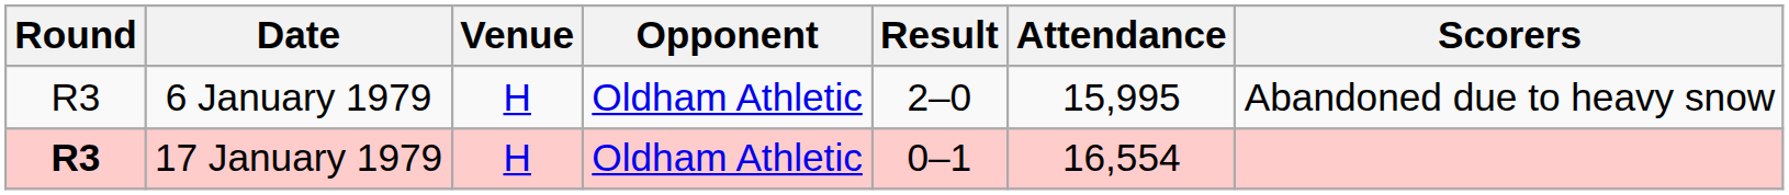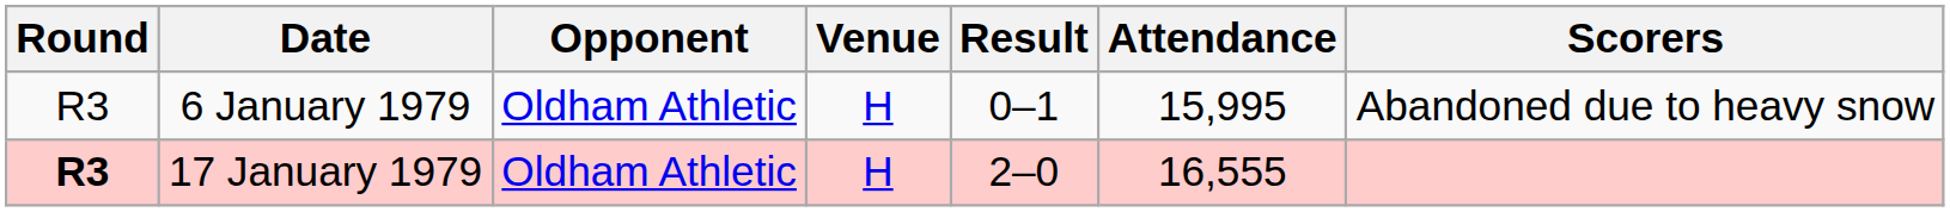columns swapped: Opponent <-> Venue
6 January 1979 | Result: 2–0 -> 0–1
17 January 1979 | Result: 0–1 -> 2–0
17 January 1979 | Attendance: 16,554 -> 16,555
